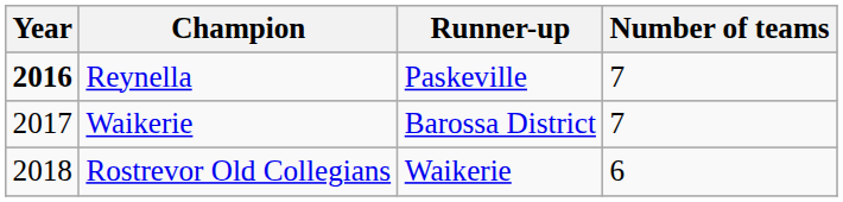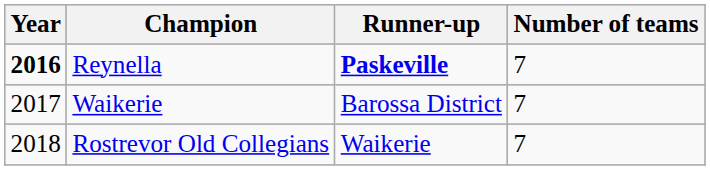Reynella | Runner-up: normal -> bold
Rostrevor Old Collegians | Number of teams: 6 -> 7
